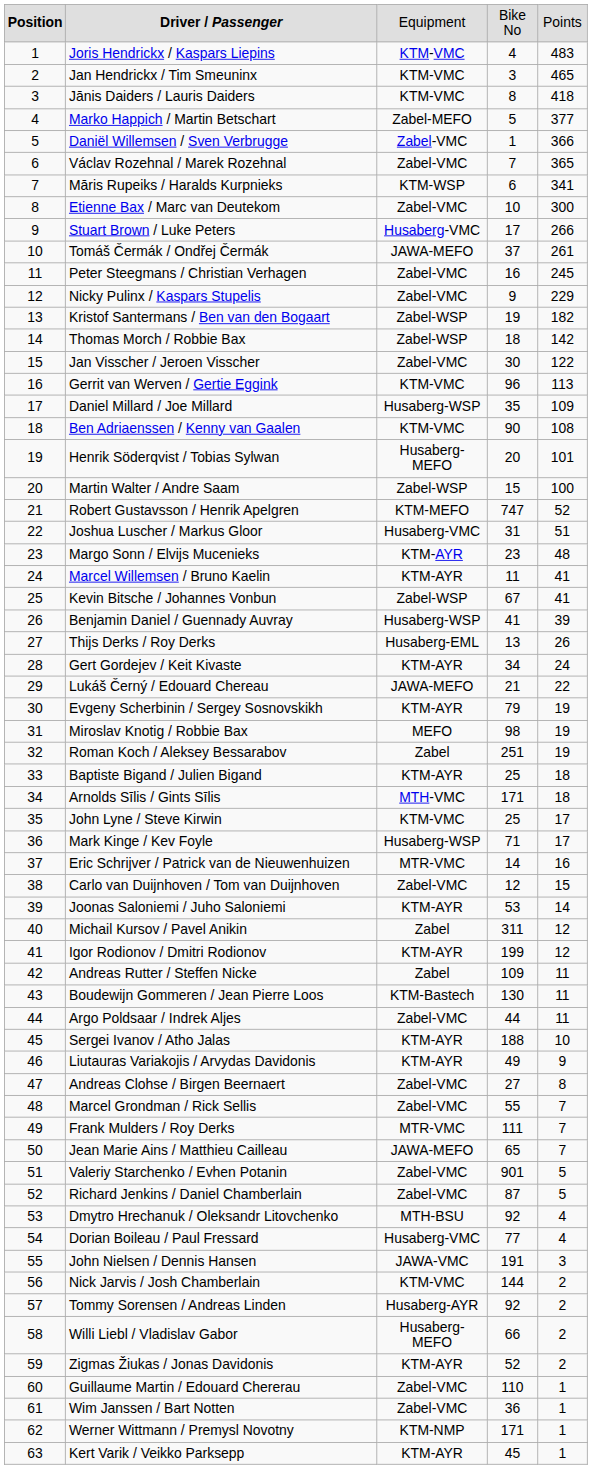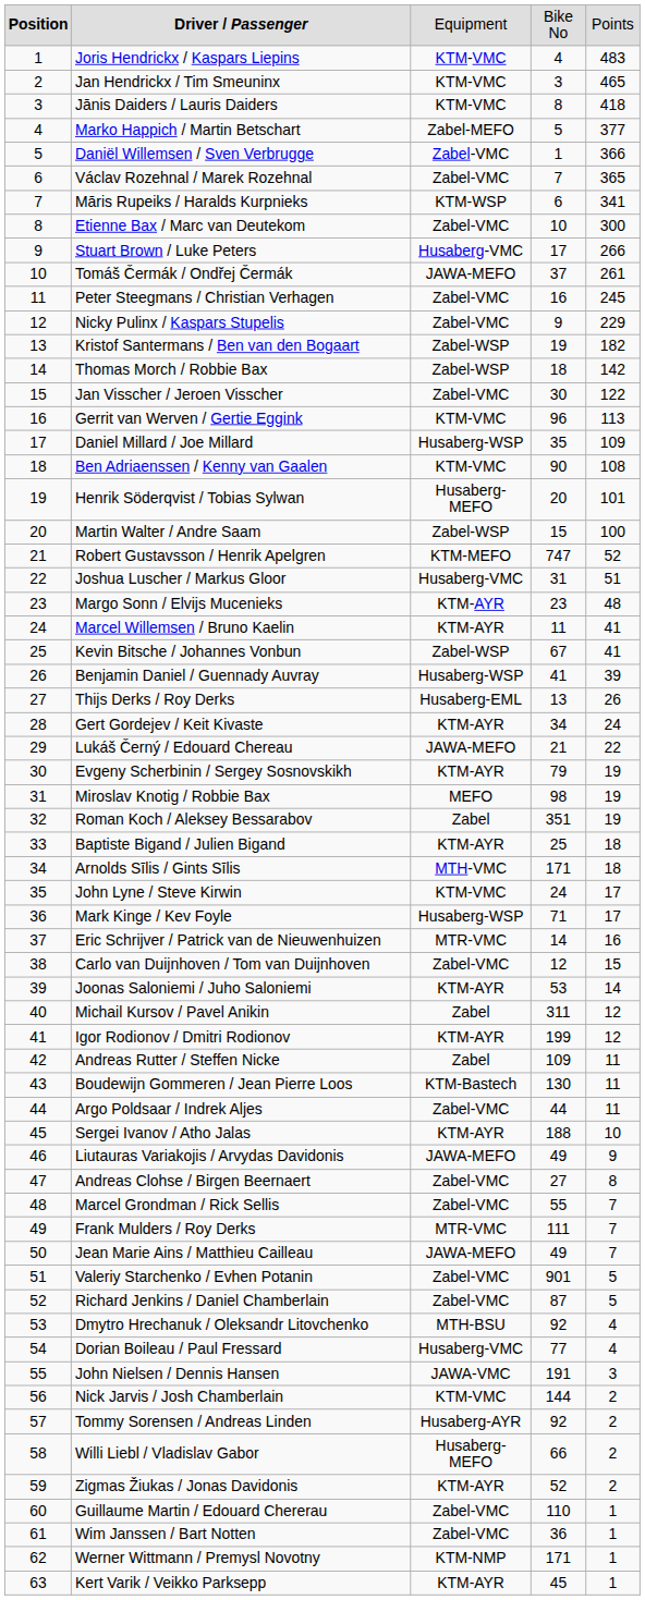Roman Koch / Aleksey Bessarabov | column 4: 251 -> 351
John Lyne / Steve Kirwin | column 4: 25 -> 24
Liutauras Variakojis / Arvydas Davidonis | column 3: KTM-AYR -> JAWA-MEFO
Jean Marie Ains / Matthieu Cailleau | column 4: 65 -> 49
